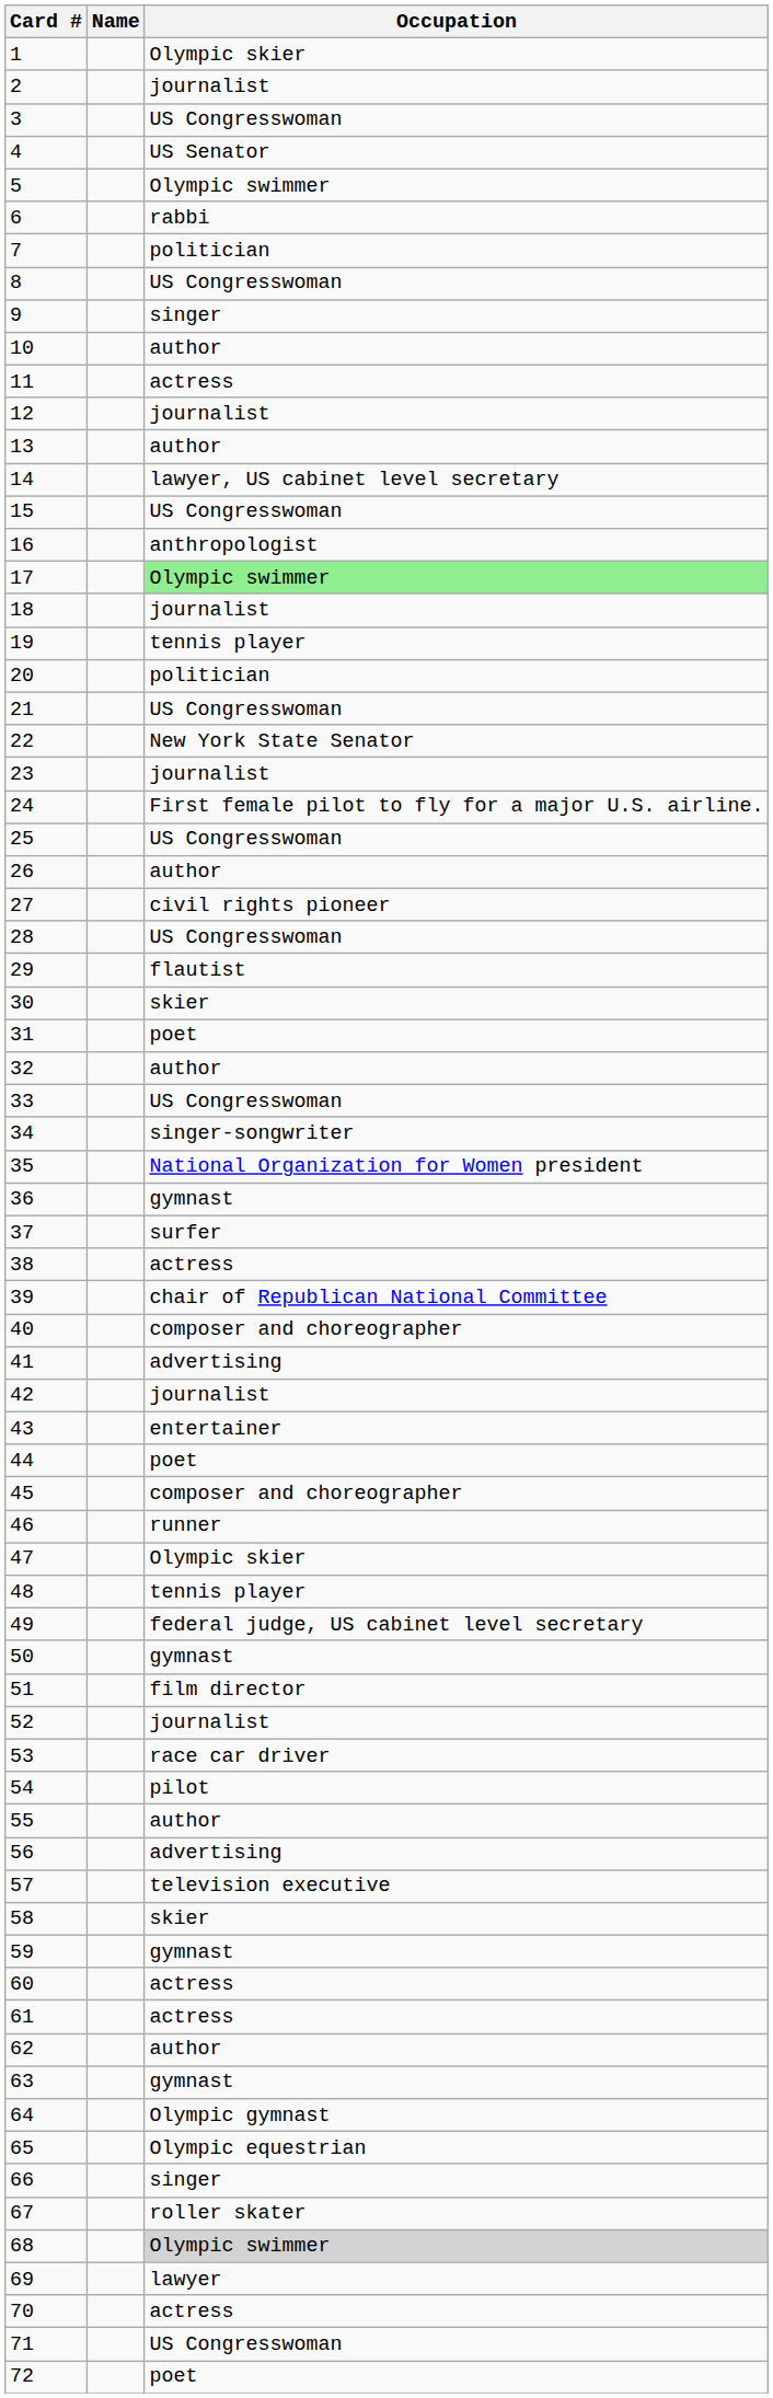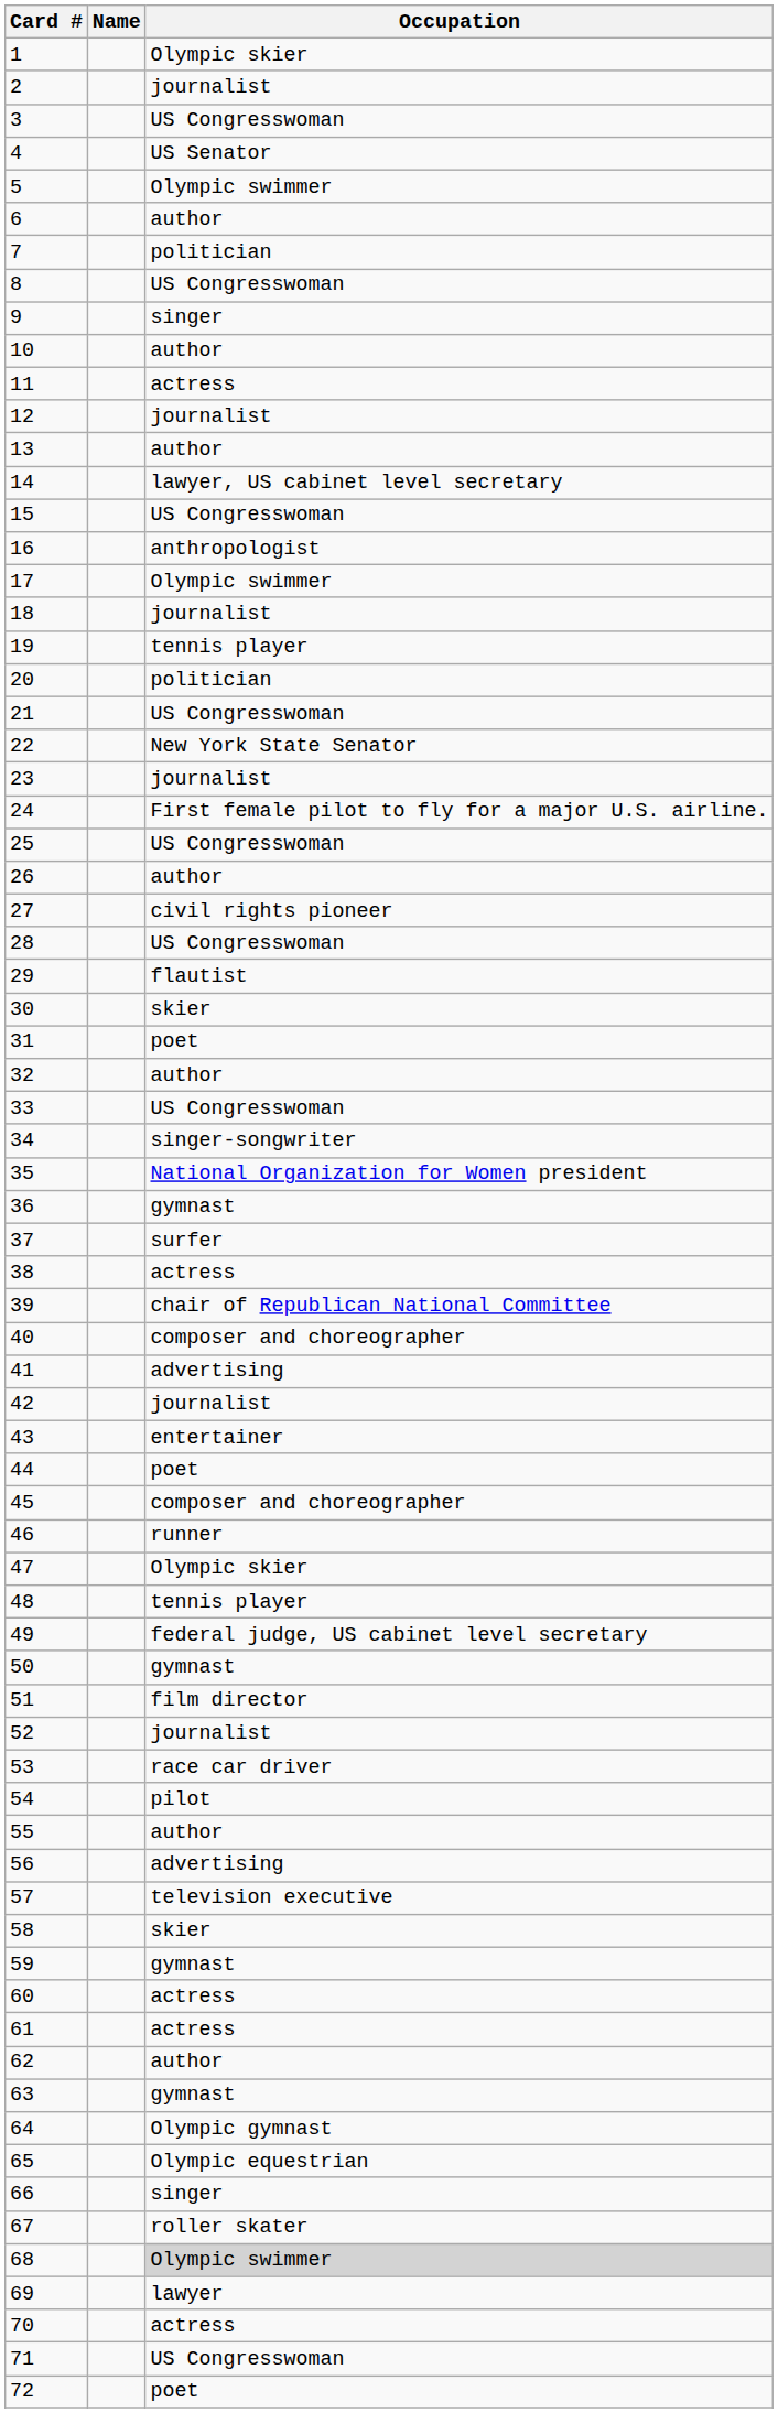6 | Occupation: rabbi -> author
17 | Occupation: lightgreen background -> no background
